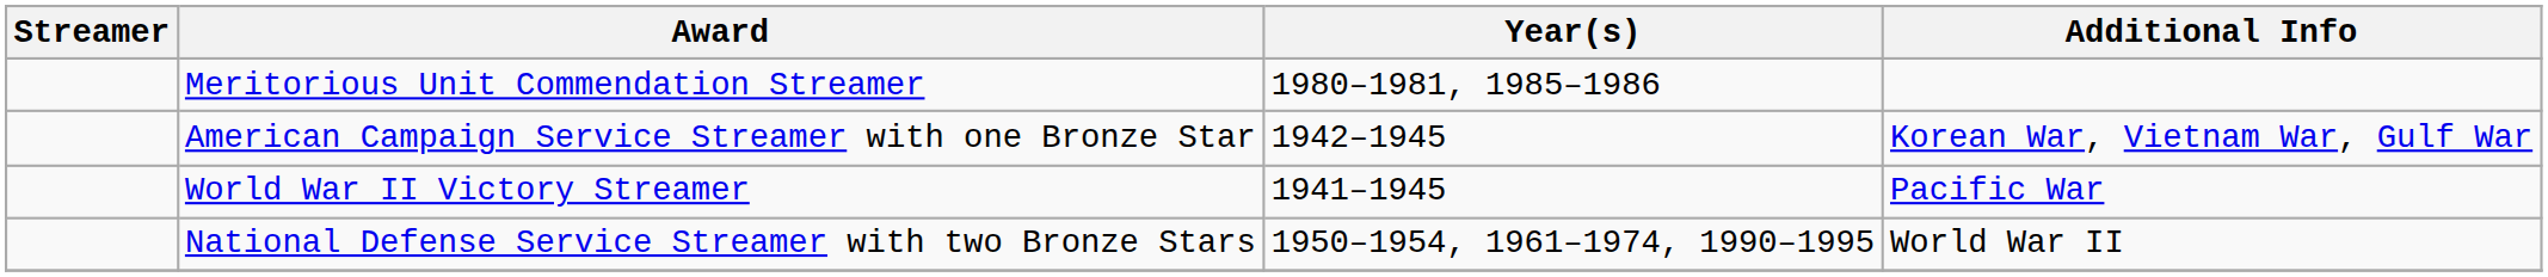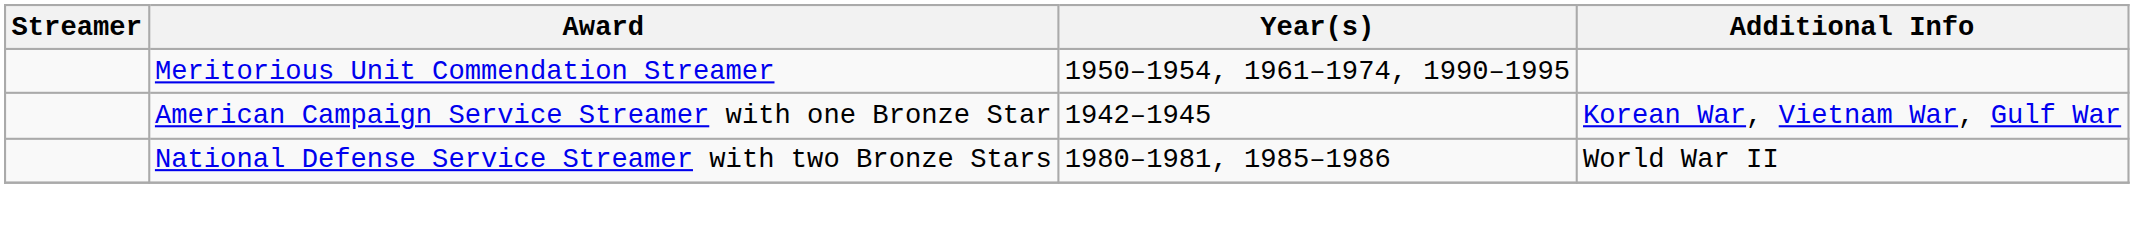Meritorious Unit Commendation Streamer | Year(s): 1980–1981, 1985–1986 -> 1950–1954, 1961–1974, 1990–1995
- row: World War II Victory Streamer | 1941–1945 | Pacific War
National Defense Service Streamer with two Bronze Stars | Year(s): 1950–1954, 1961–1974, 1990–1995 -> 1980–1981, 1985–1986
